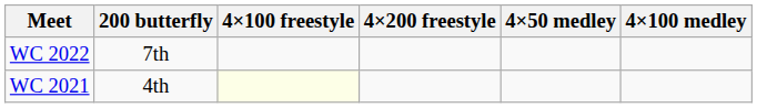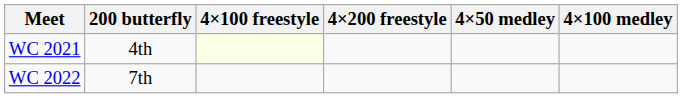rows swapped: WC 2021 <-> WC 2022
